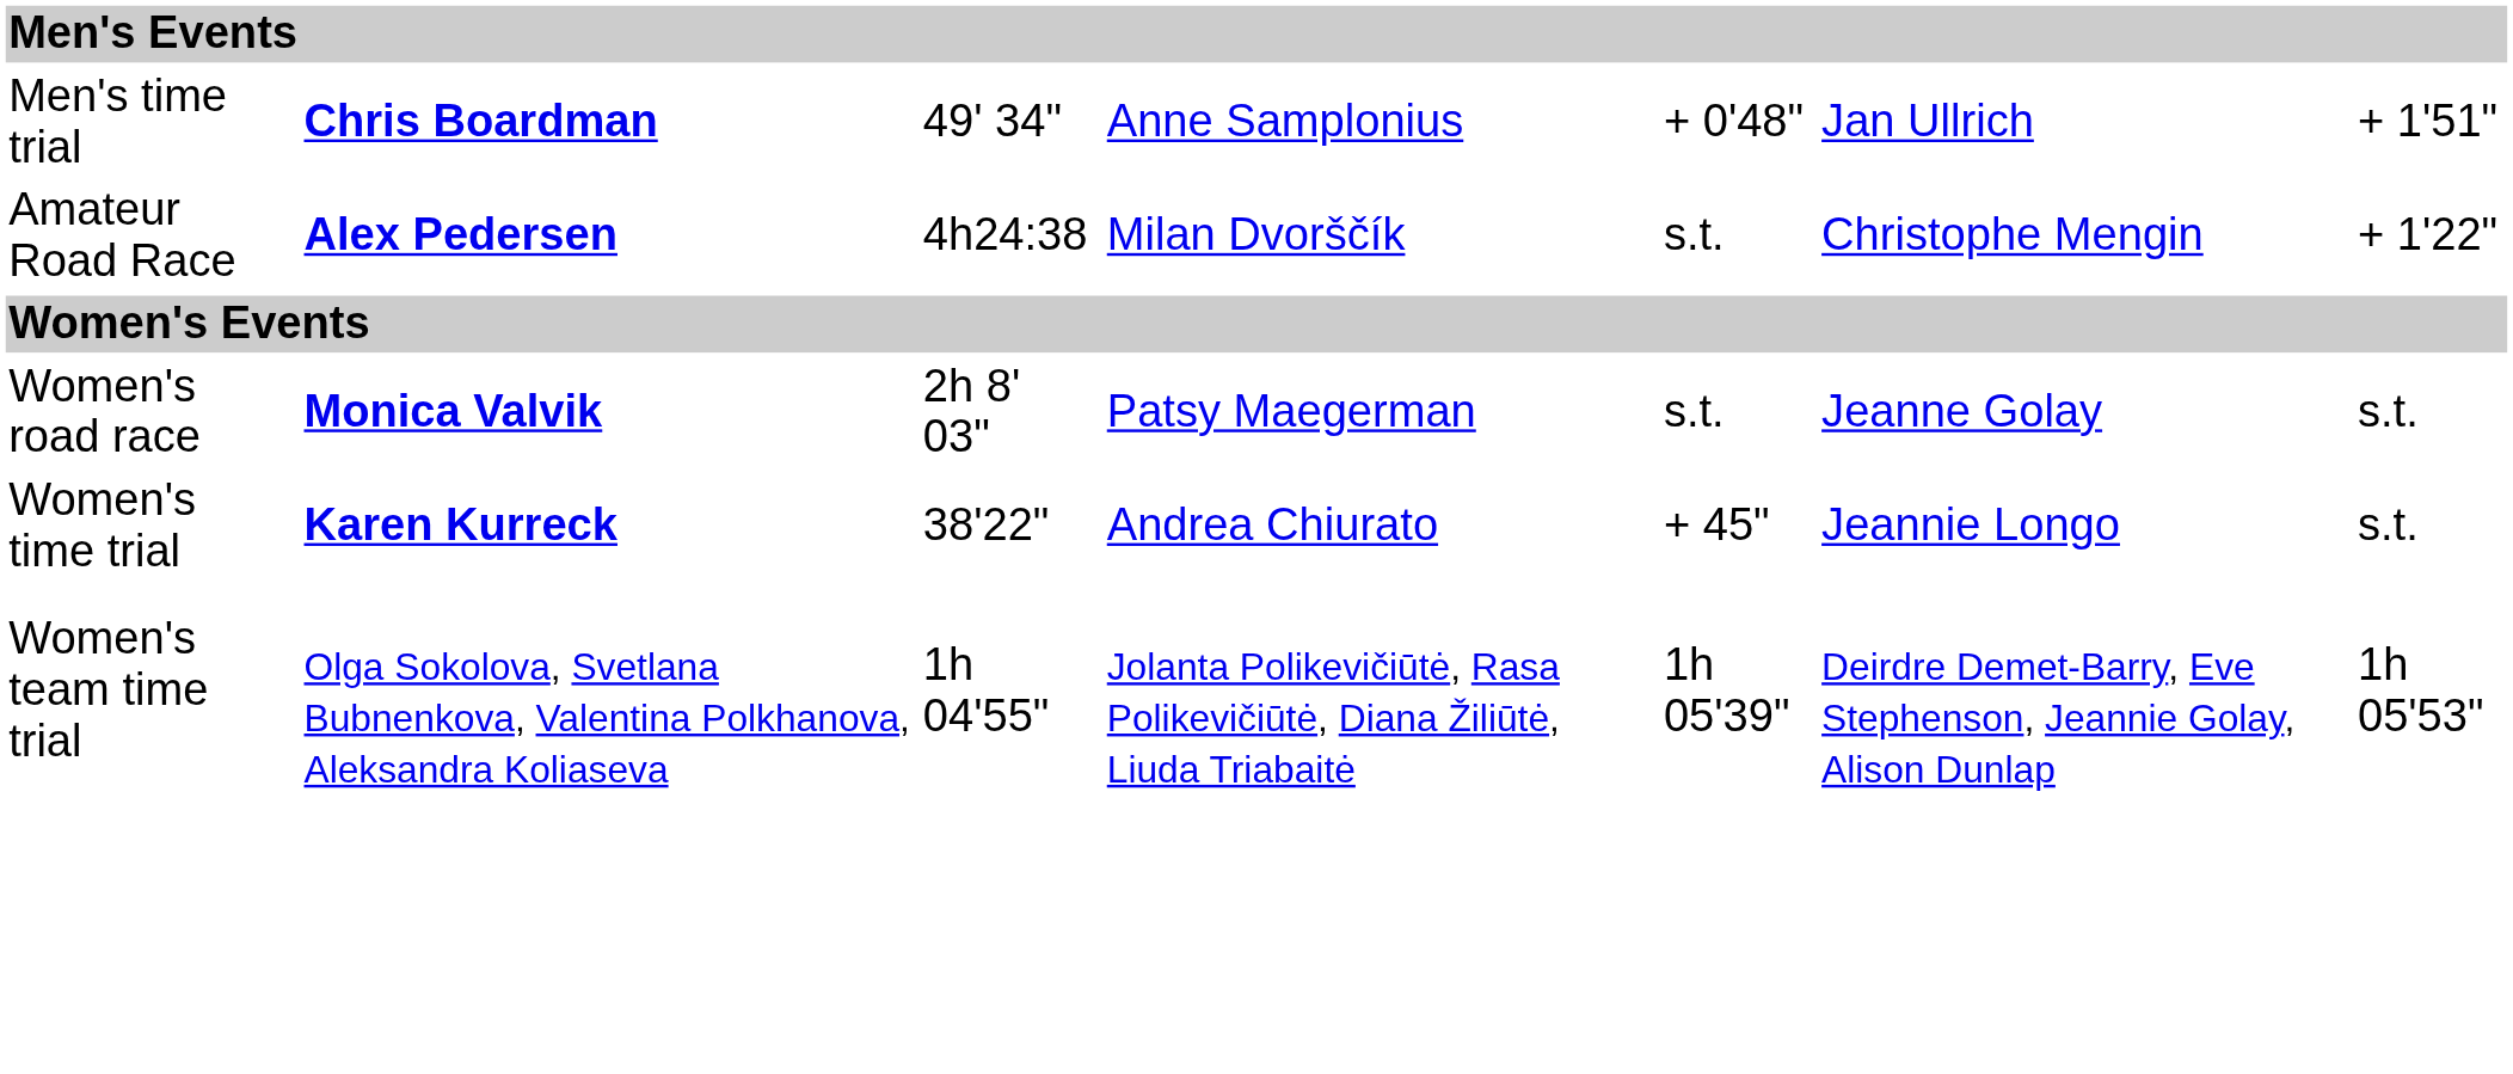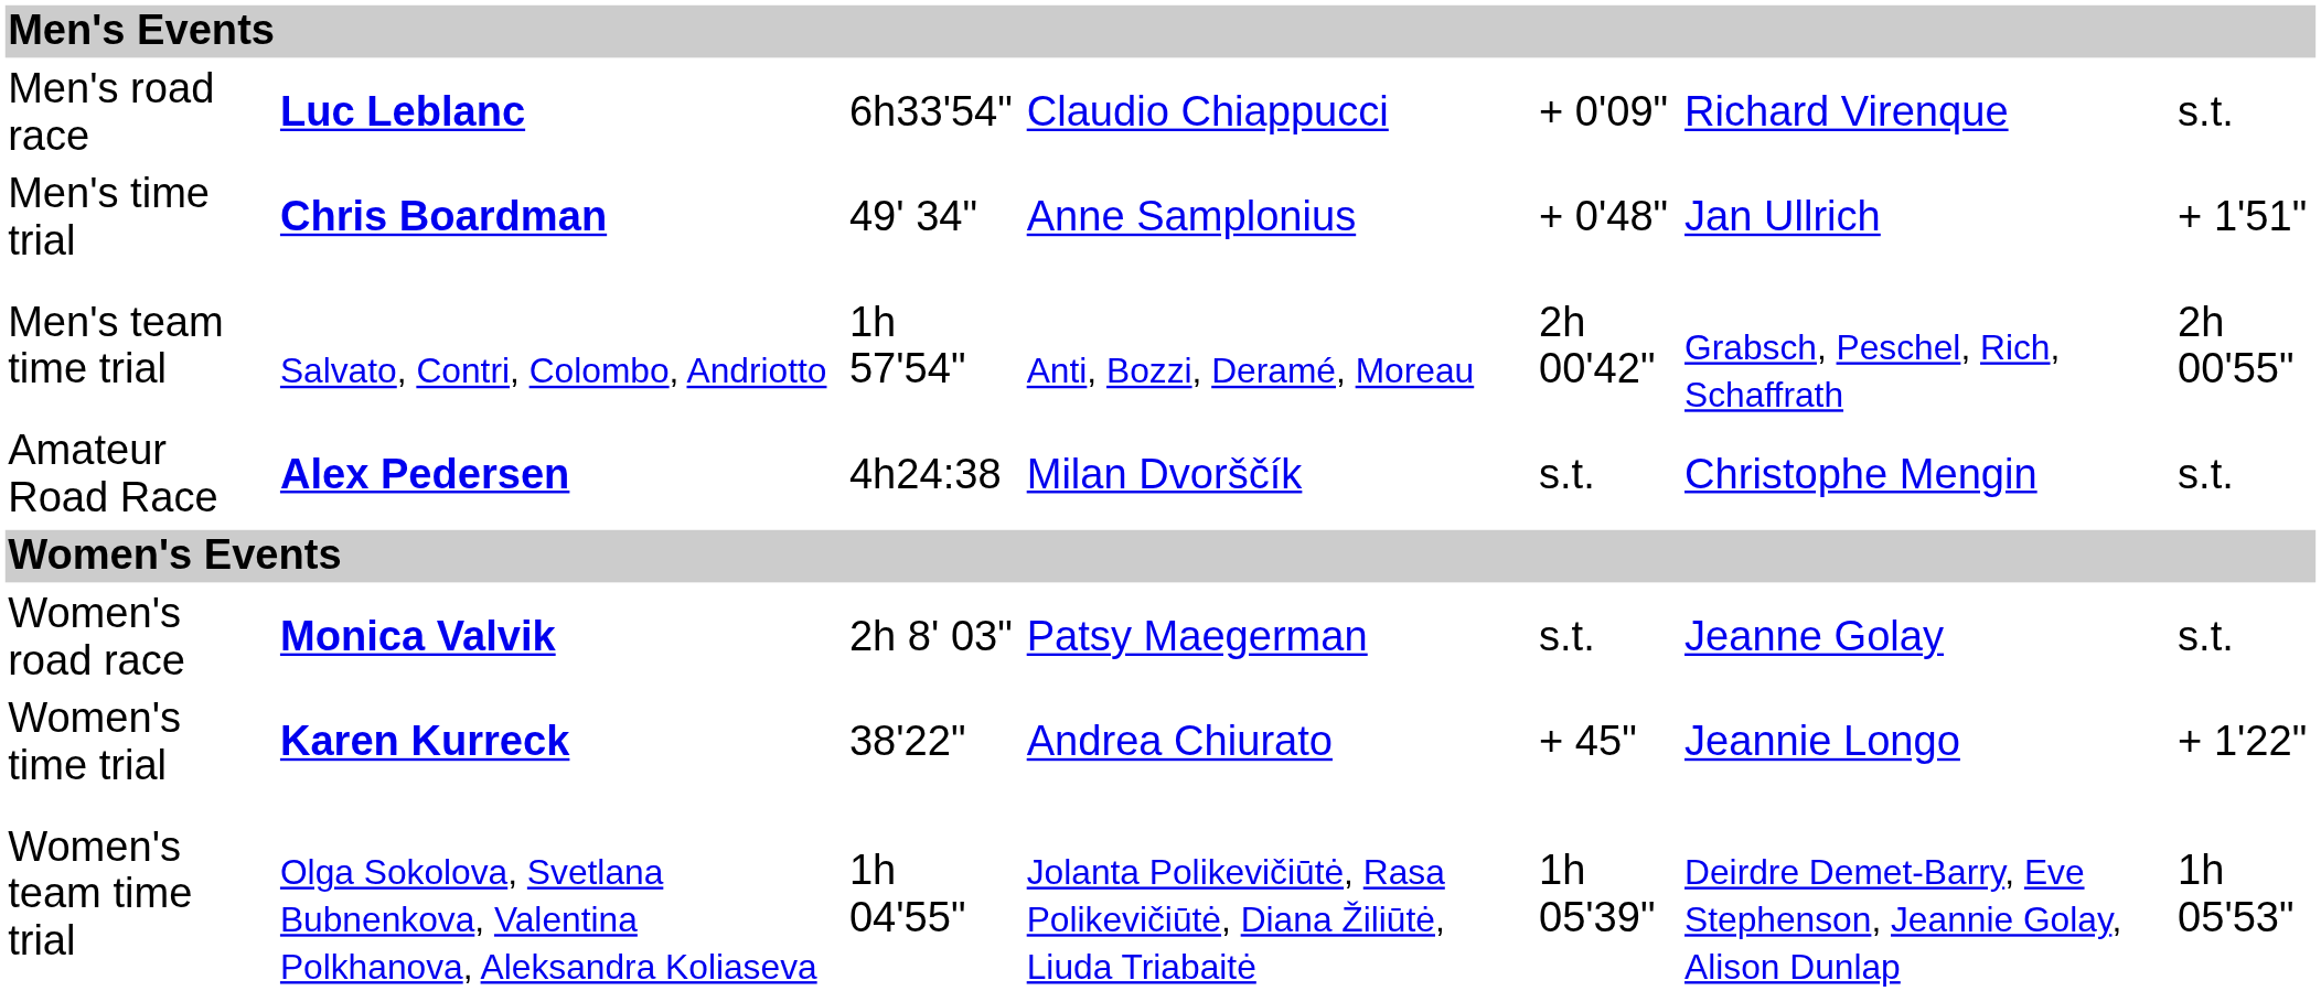+ row: Men's road race | Luc Leblanc | 6h33'54" | Claudio Chiappucci | + 0'09" | Richard Virenque | s.t.
+ row: Men's team time trial | Salvato, Contri, Colombo, Andriotto | 1h 57'54" | Anti, Bozzi, Deramé, Moreau | 2h 00'42" | Grabsch, Peschel, Rich, Schaffrath | 2h 00'55"
Amateur Road Race | column 7: + 1'22" -> s.t.
Women's time trial | column 7: s.t. -> + 1'22"
